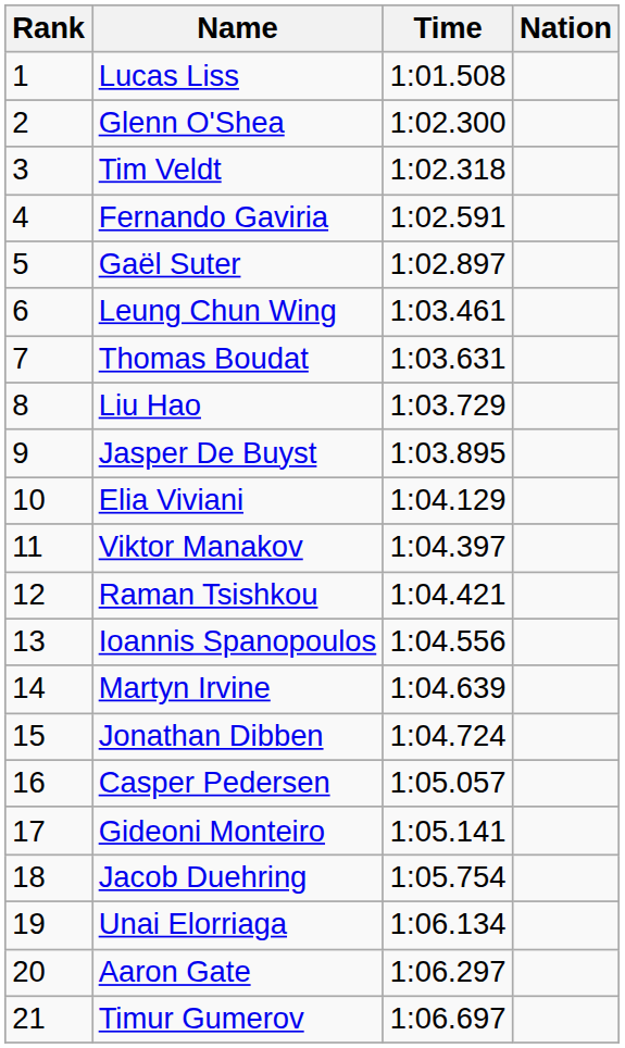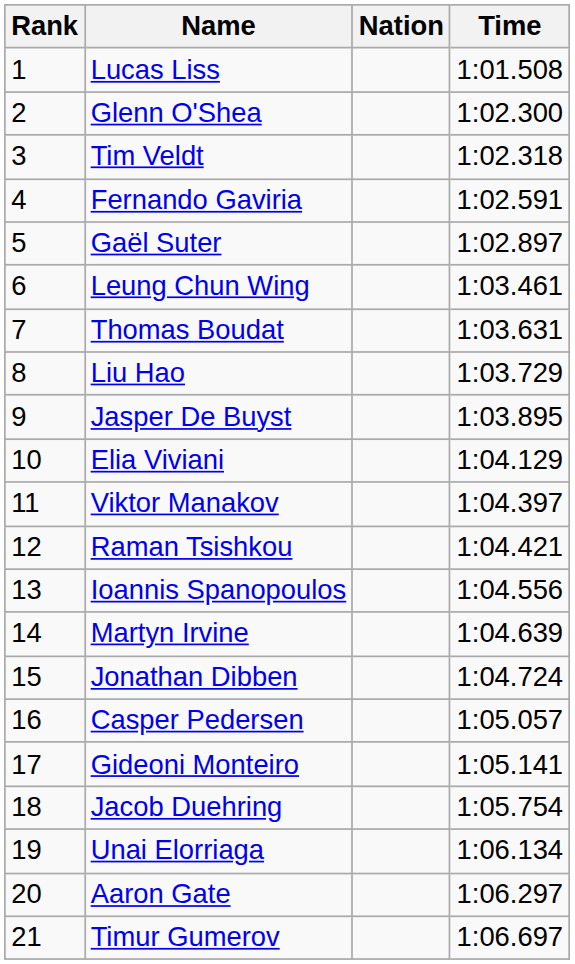columns swapped: Nation <-> Time
